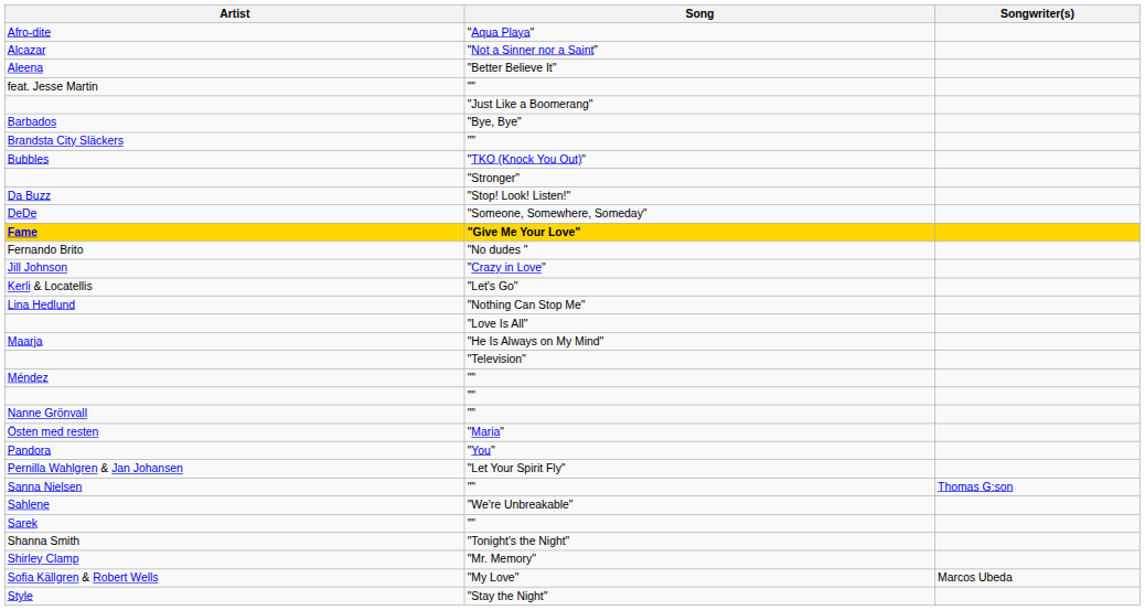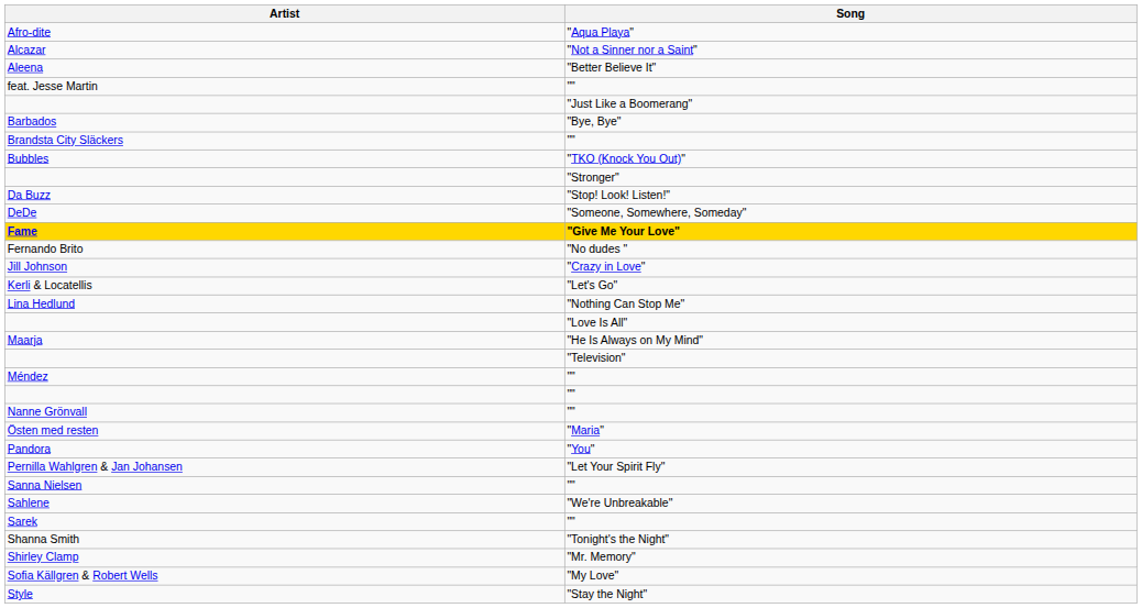- column: Songwriter(s) | Thomas G:son | Marcos Ubeda
